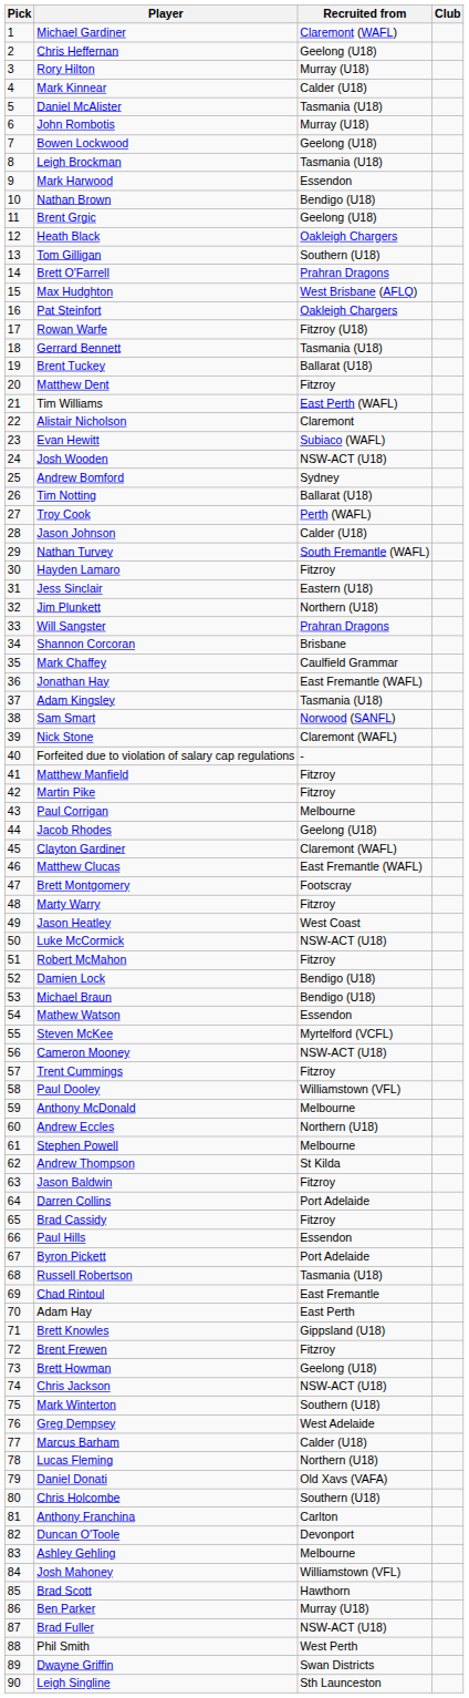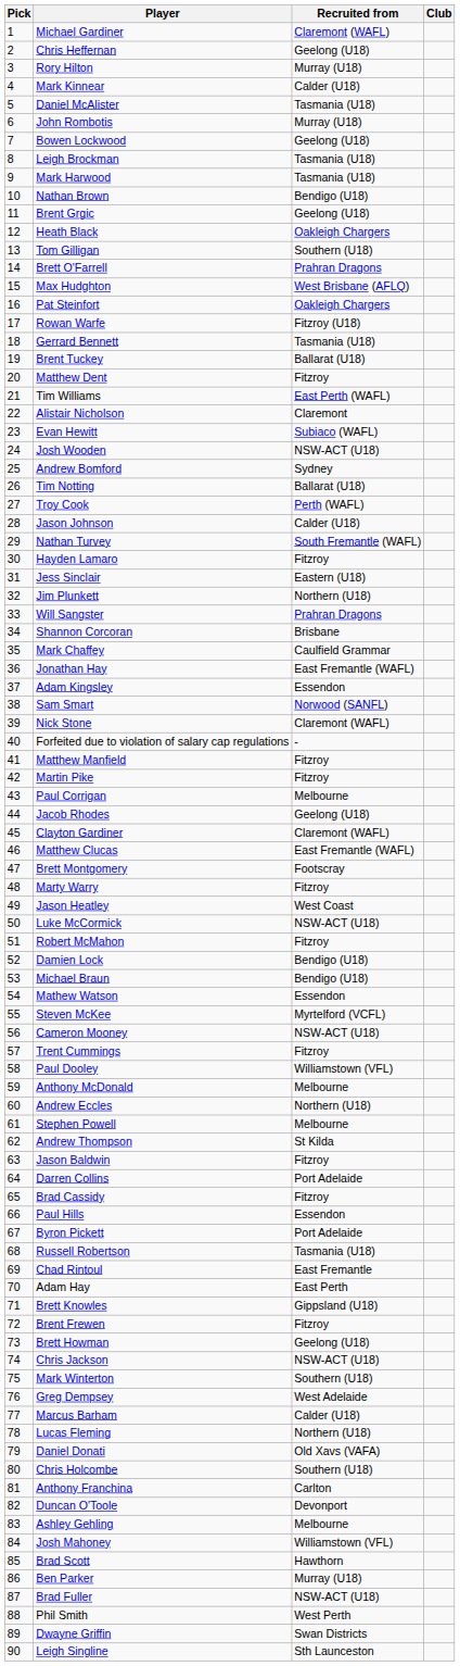Mark Harwood | Recruited from: Essendon -> Tasmania (U18)
Adam Kingsley | Recruited from: Tasmania (U18) -> Essendon
